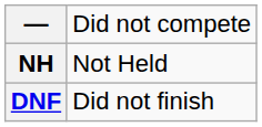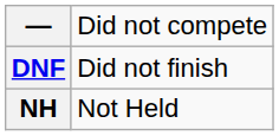rows swapped: DNF <-> NH
